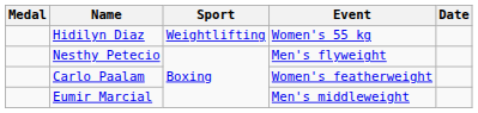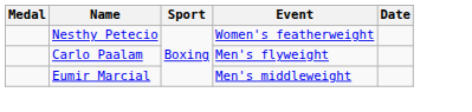- row: Hidilyn Diaz | Weightlifting | Women's 55 kg
Nesthy Petecio | Event: Men's flyweight -> Women's featherweight
Carlo Paalam | Event: Women's featherweight -> Men's flyweight
